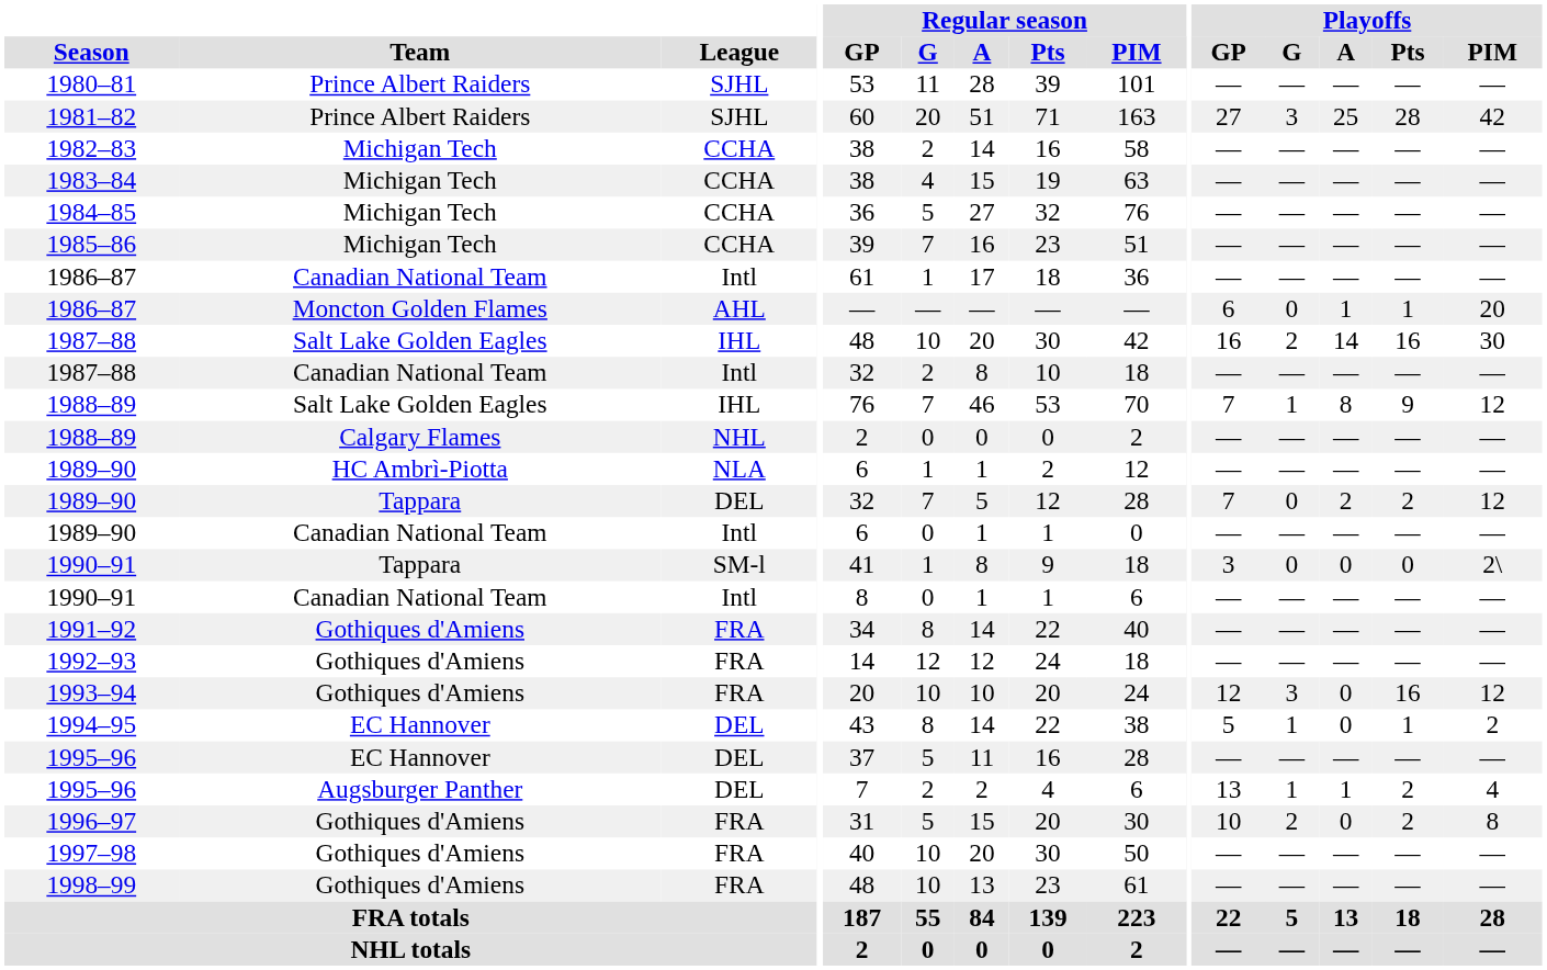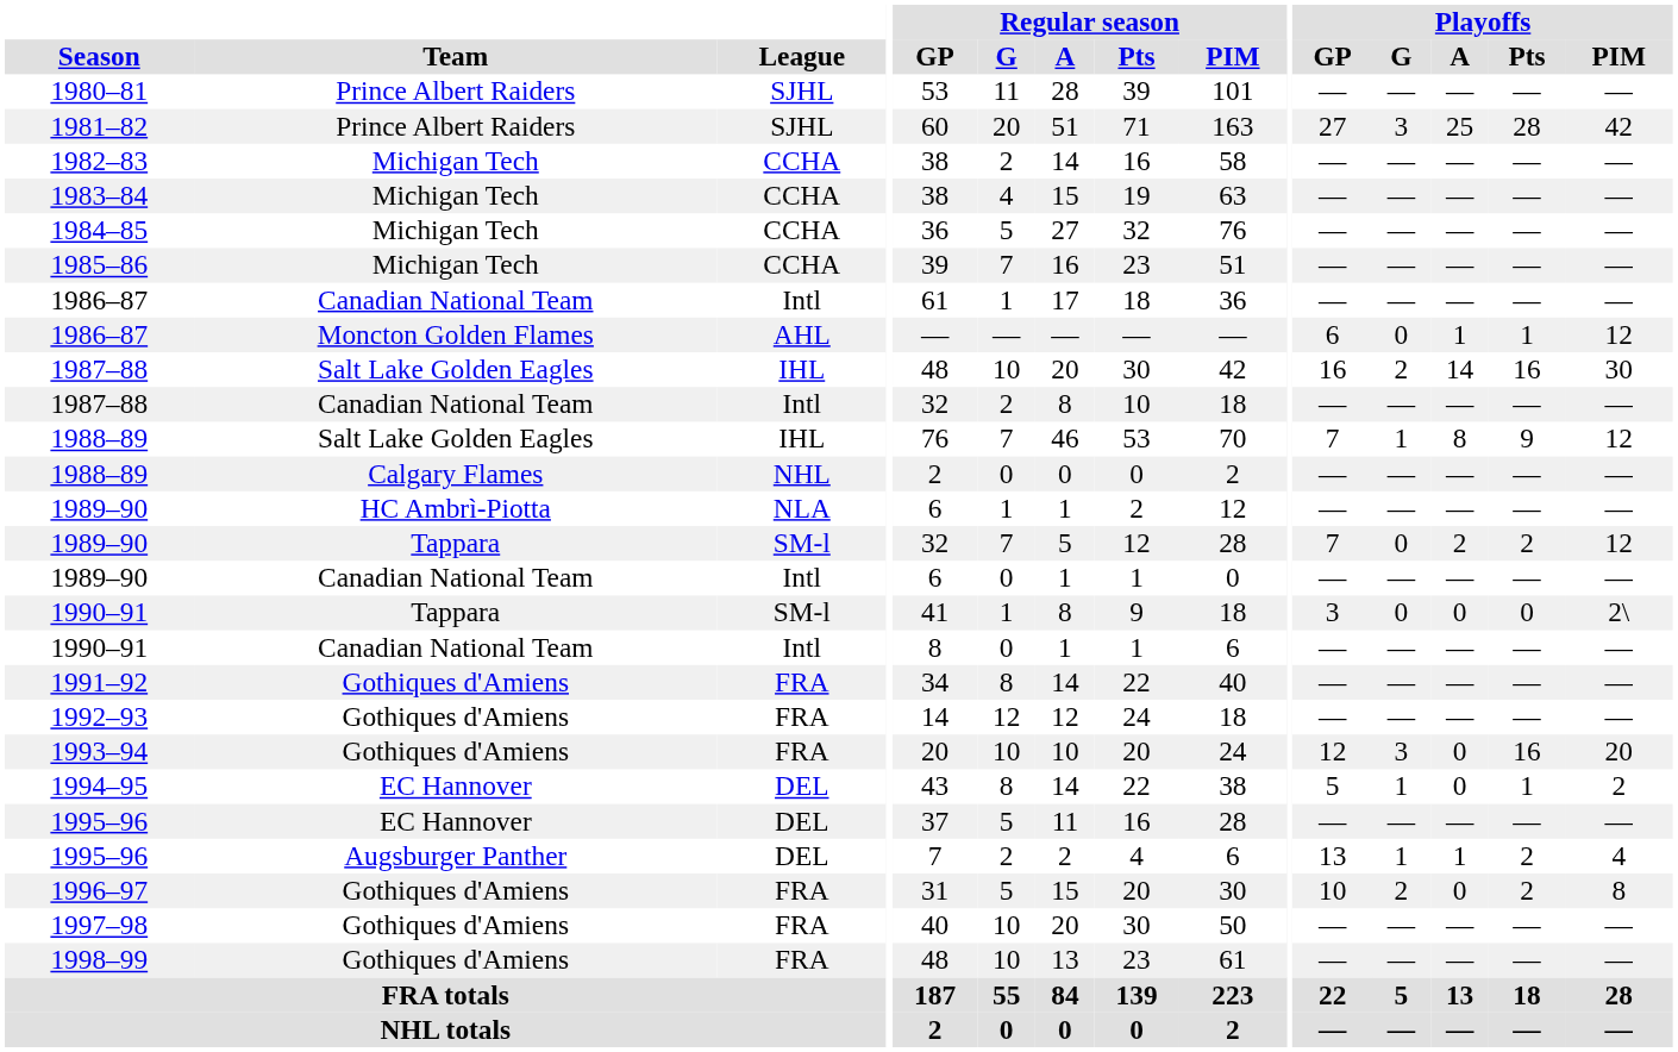1986–87 / Moncton Golden Flames | Playoffs / PIM: 20 -> 12
1989–90 / Tappara | League: DEL -> SM-l
1993–94 | Playoffs / PIM: 12 -> 20
